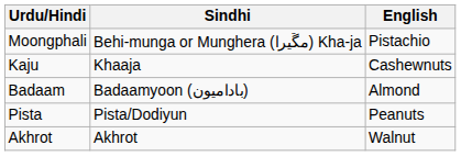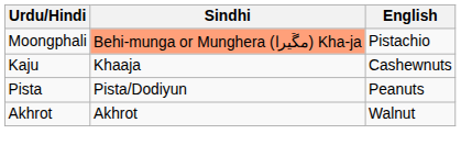Moongphali | Sindhi: no background -> lightsalmon background
- row: Badaam | Badaamyoon (باداميون) | Almond
